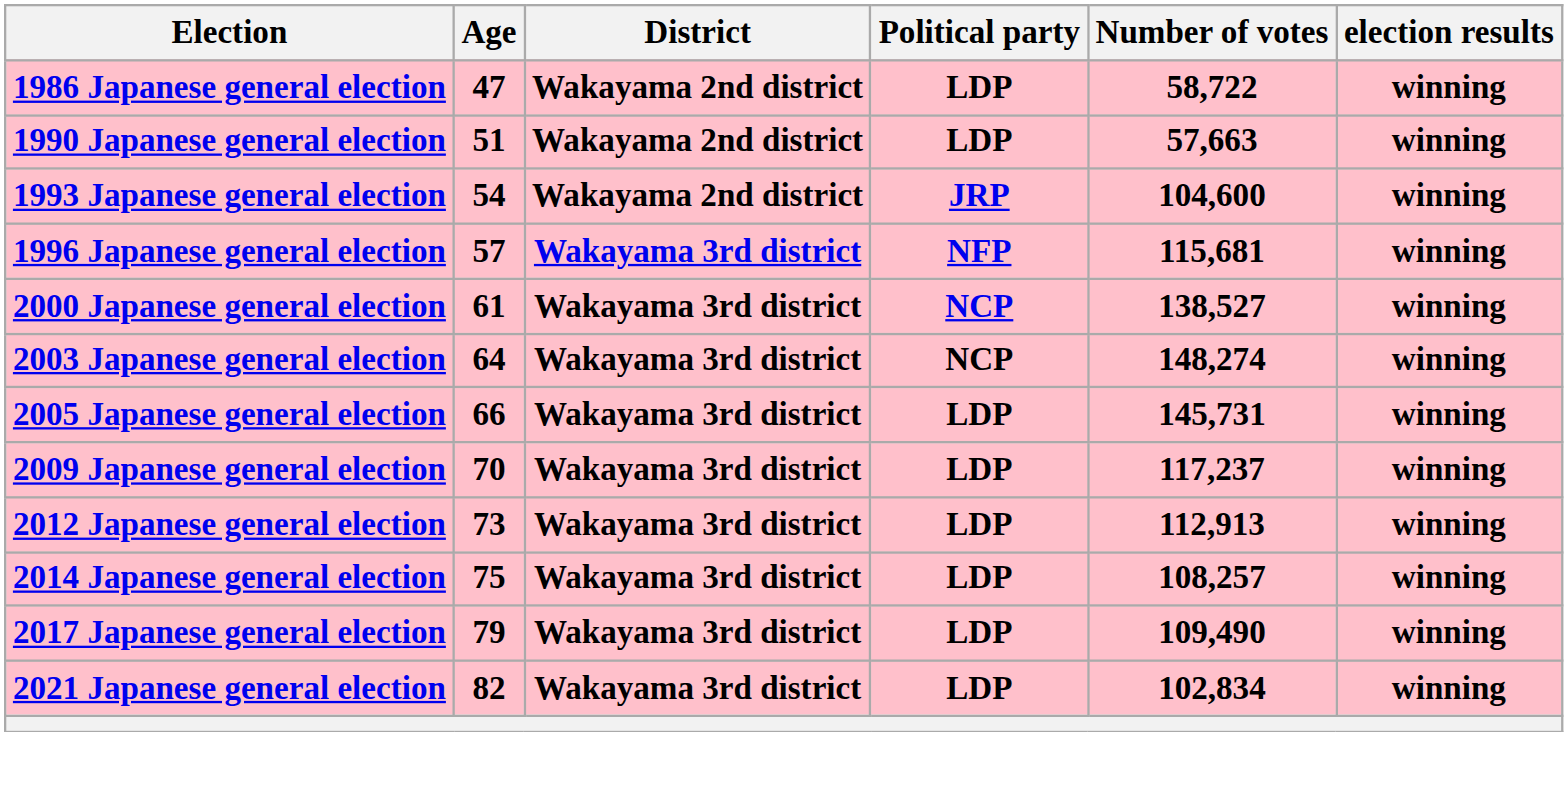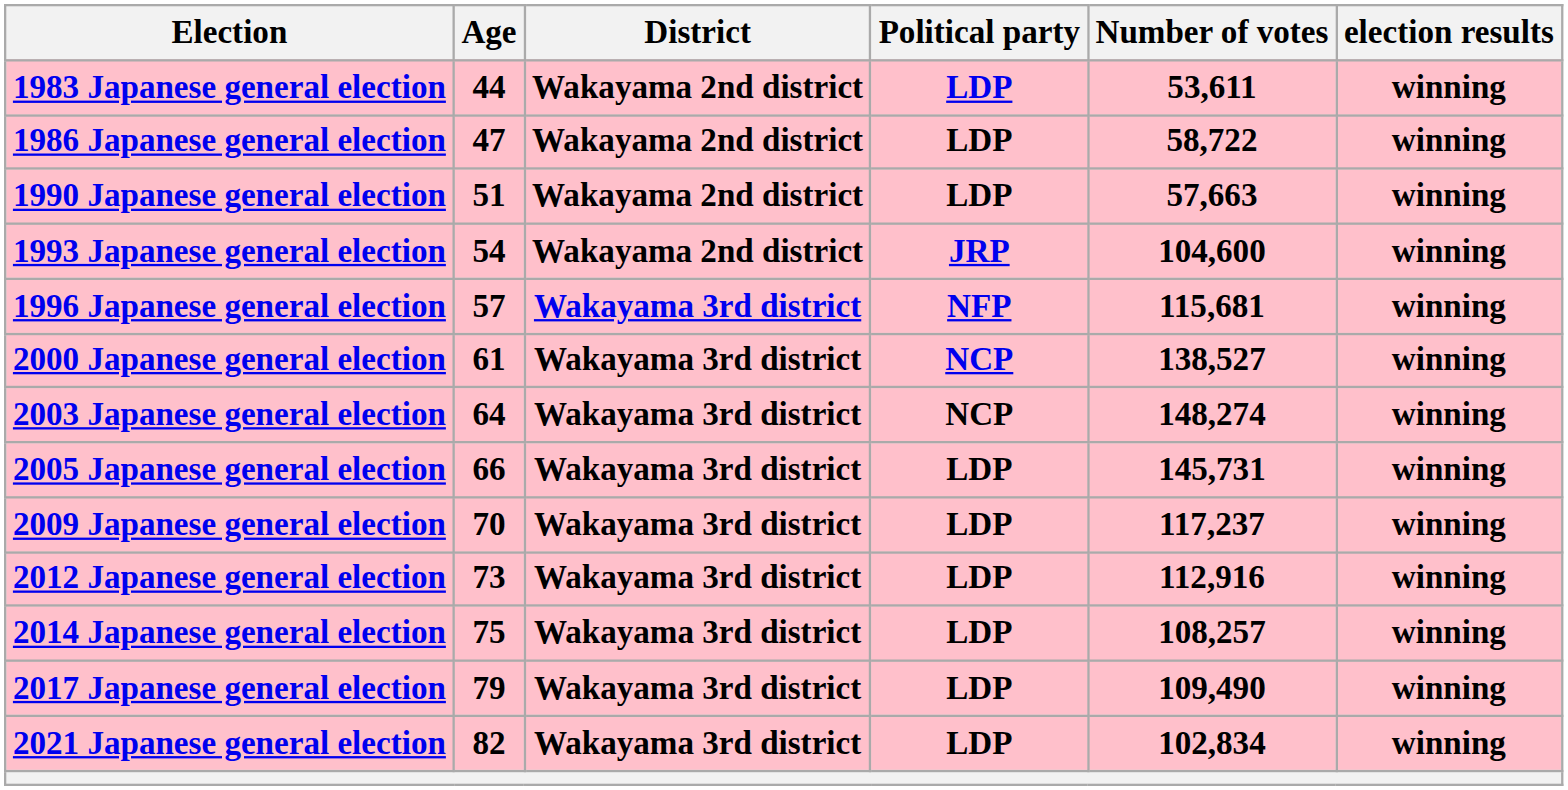+ row: 1983 Japanese general election | 44 | Wakayama 2nd district | LDP | 53,611 | winning
2012 Japanese general election | Number of votes: 112,913 -> 112,916
